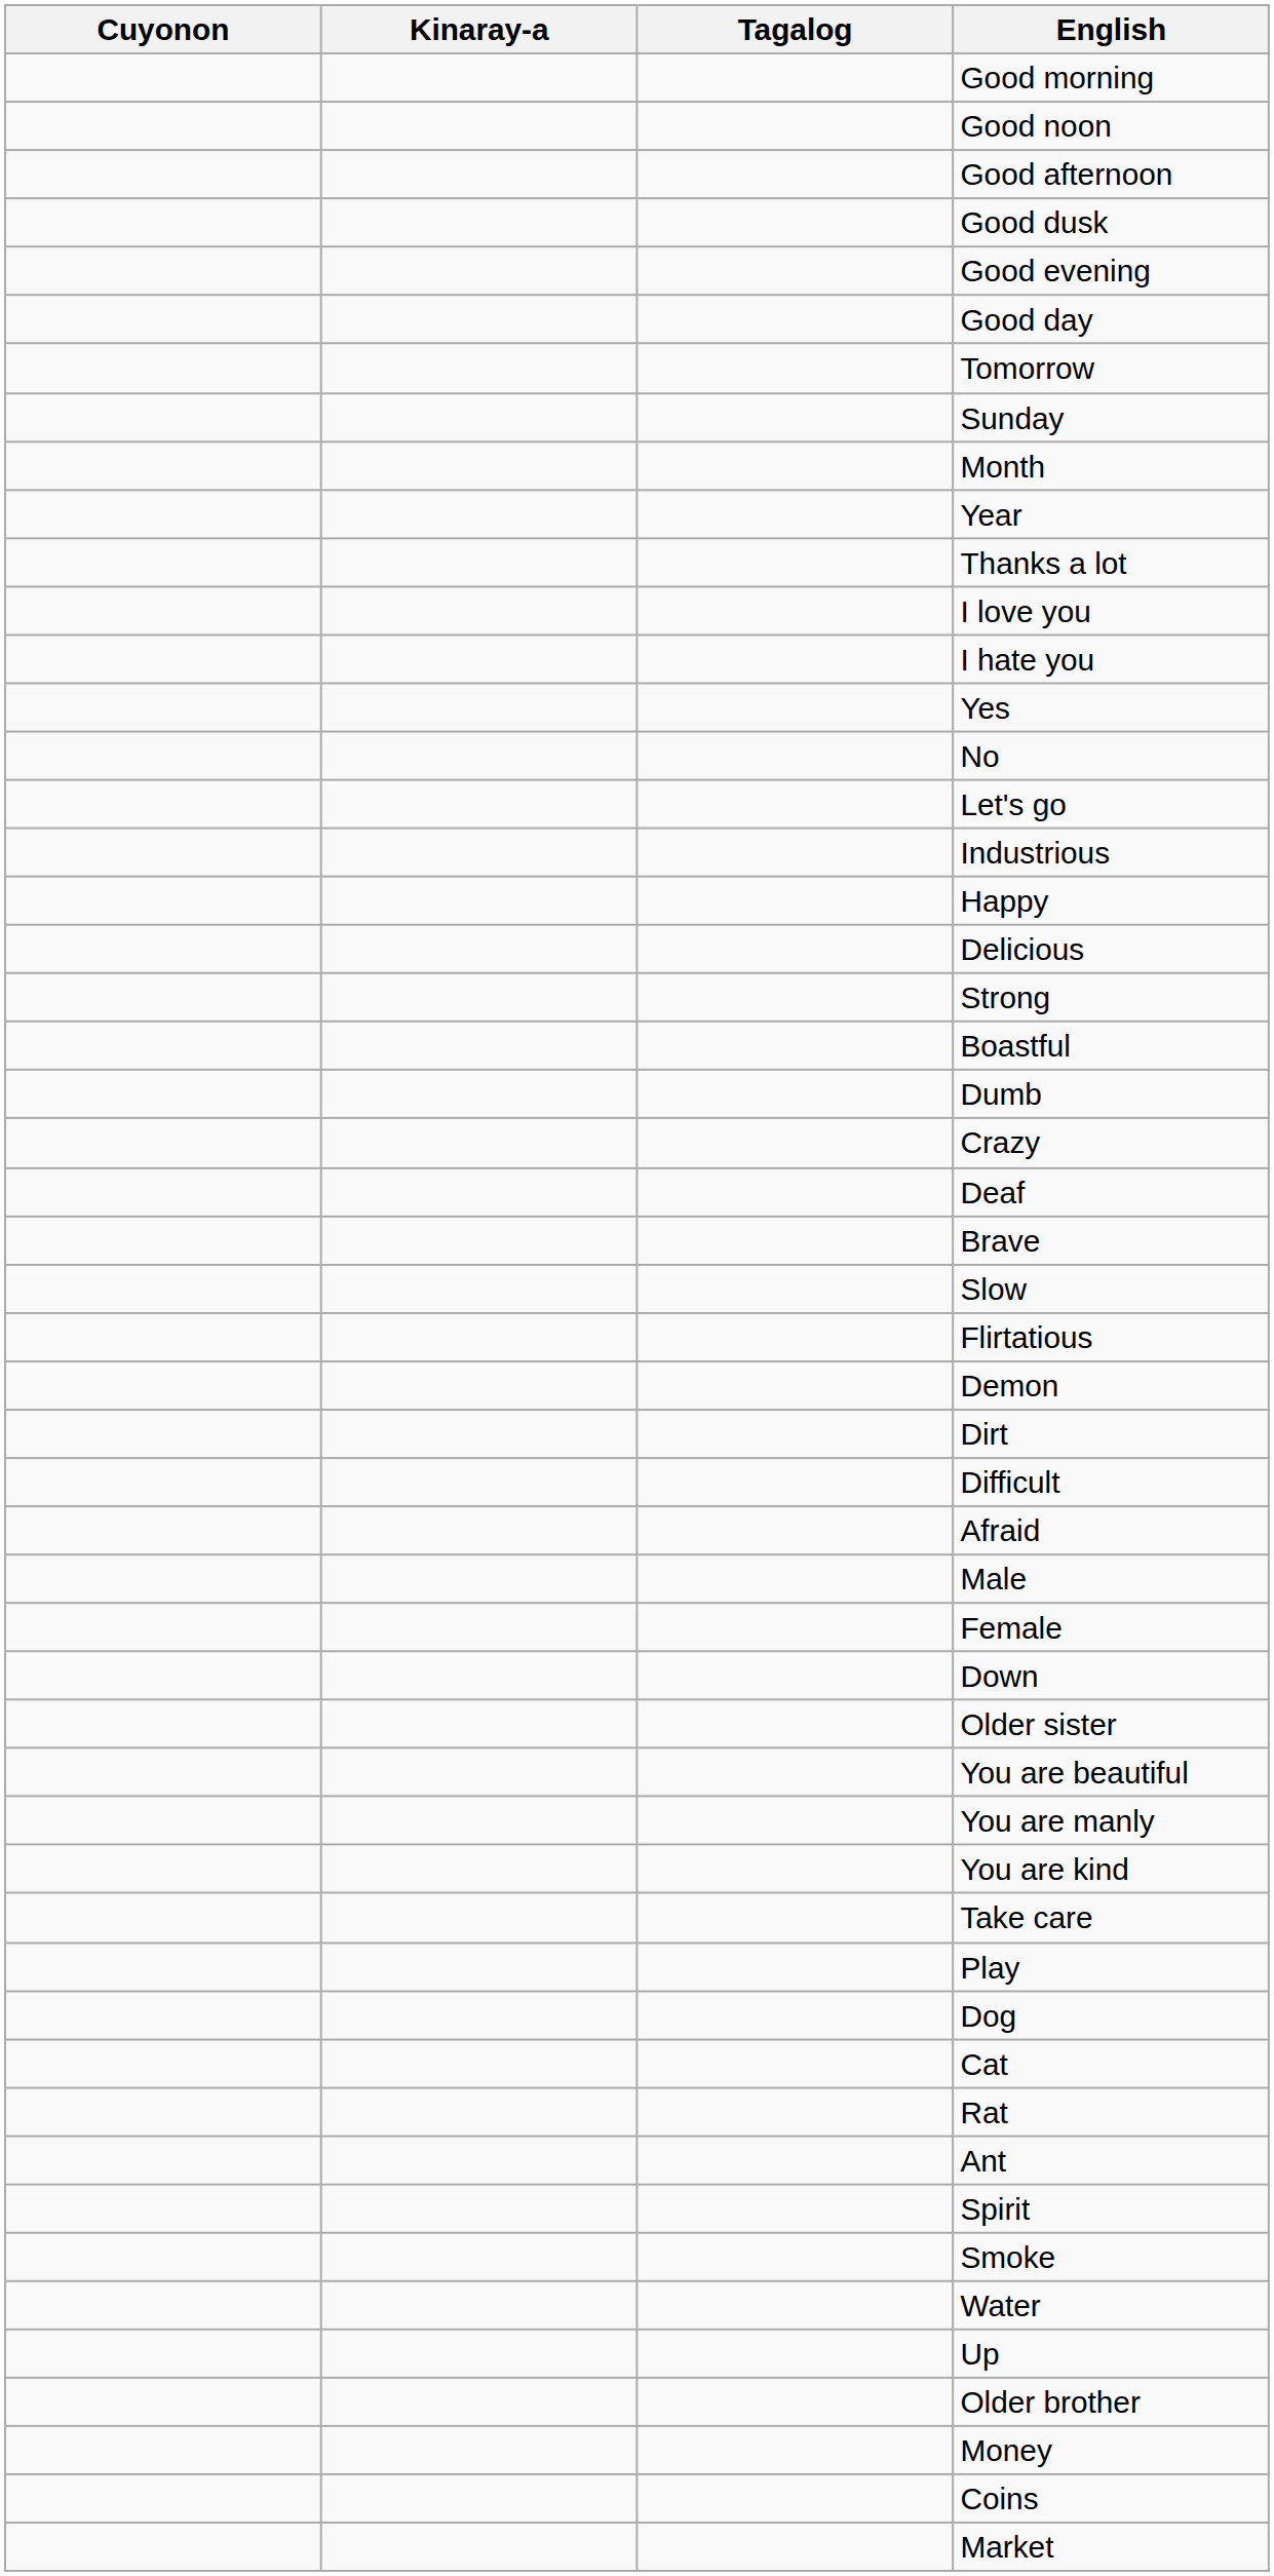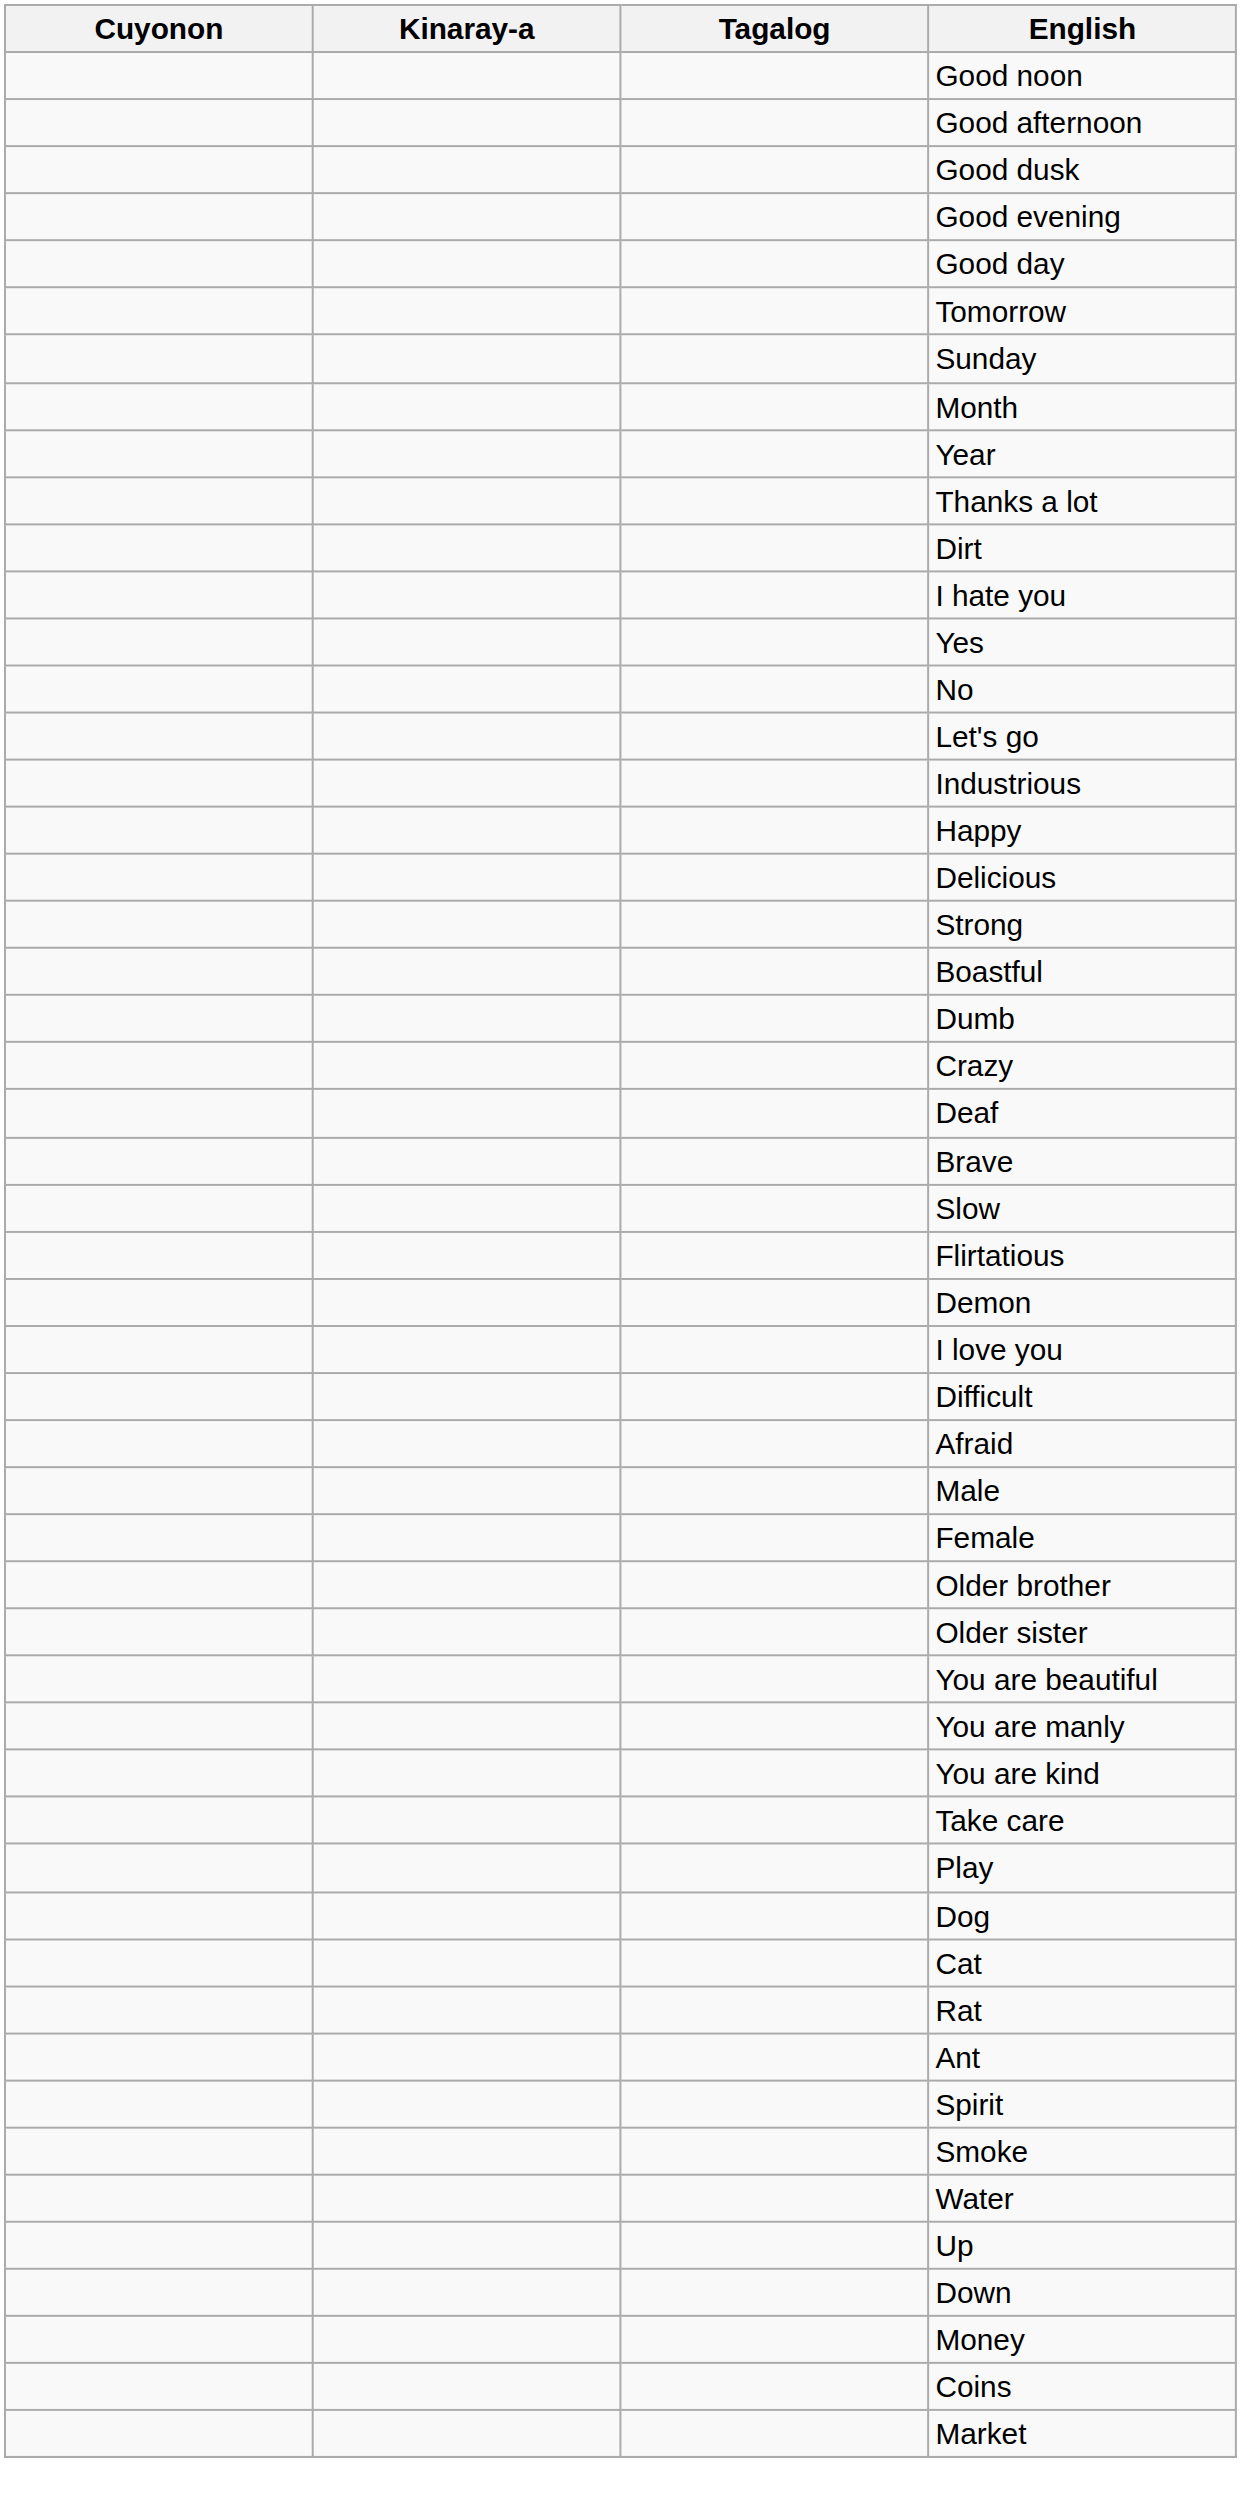- row: Good morning
rows swapped: I love you <-> Dirt
rows swapped: Older brother <-> Down
